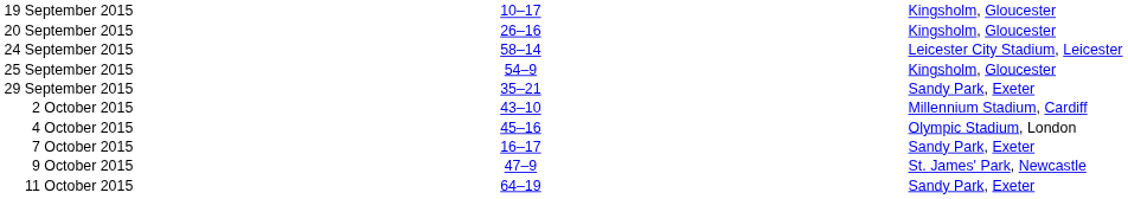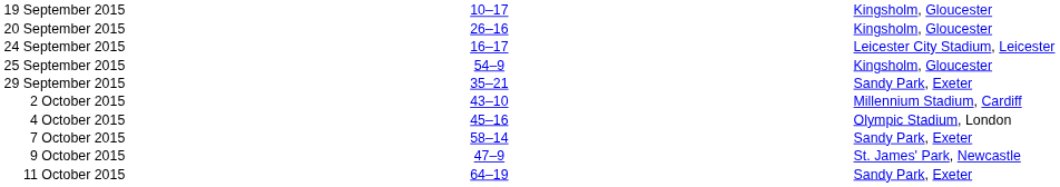24 September 2015 | column 3: 58–14 -> 16–17
7 October 2015 | column 3: 16–17 -> 58–14
